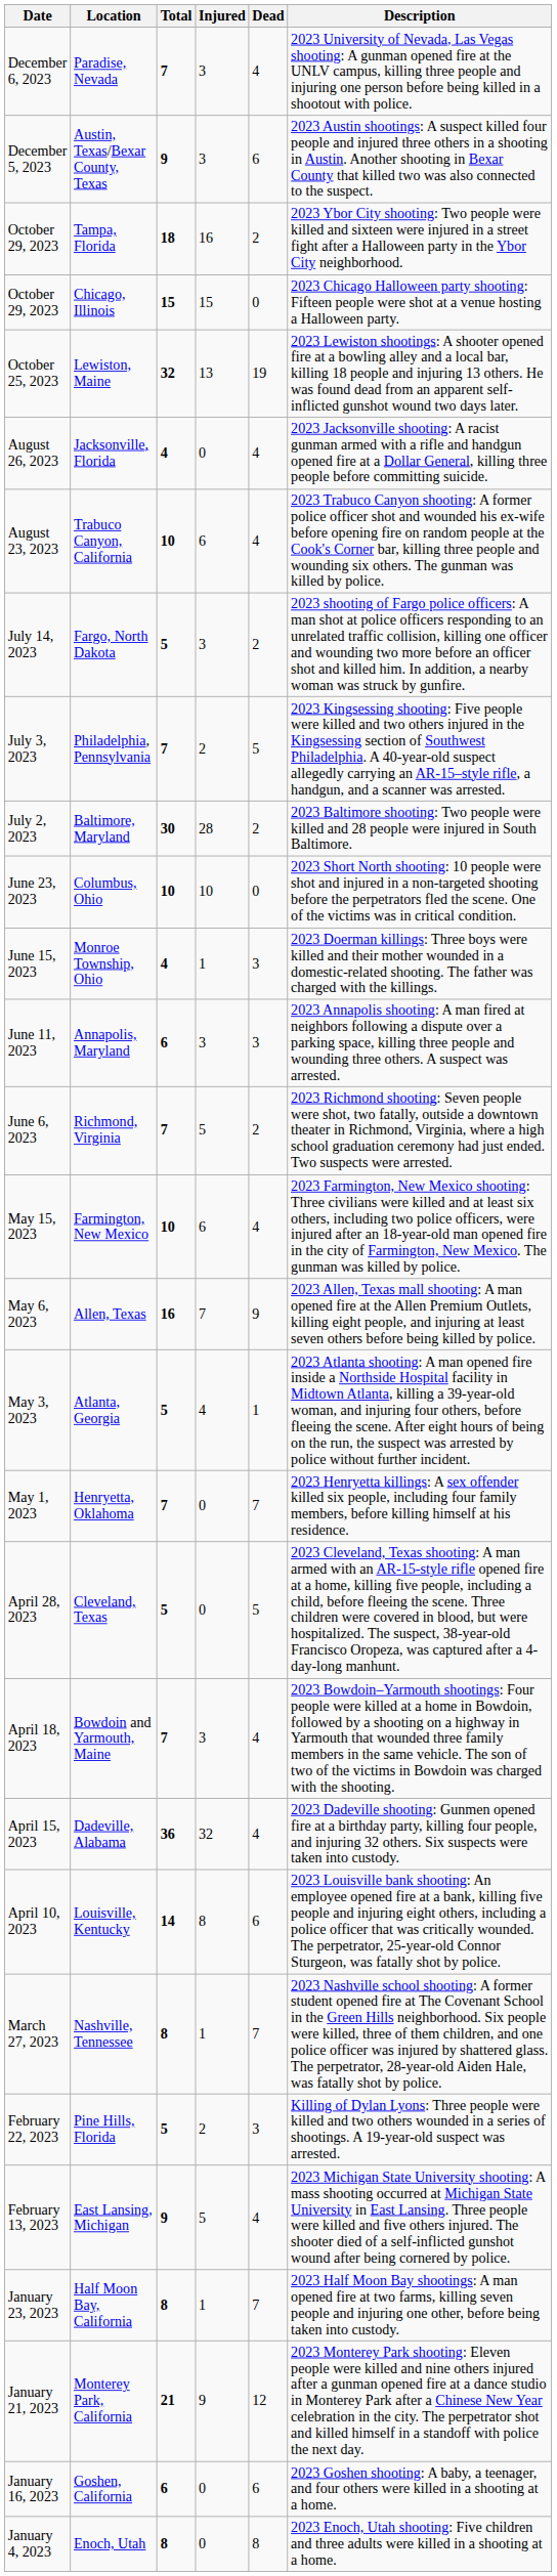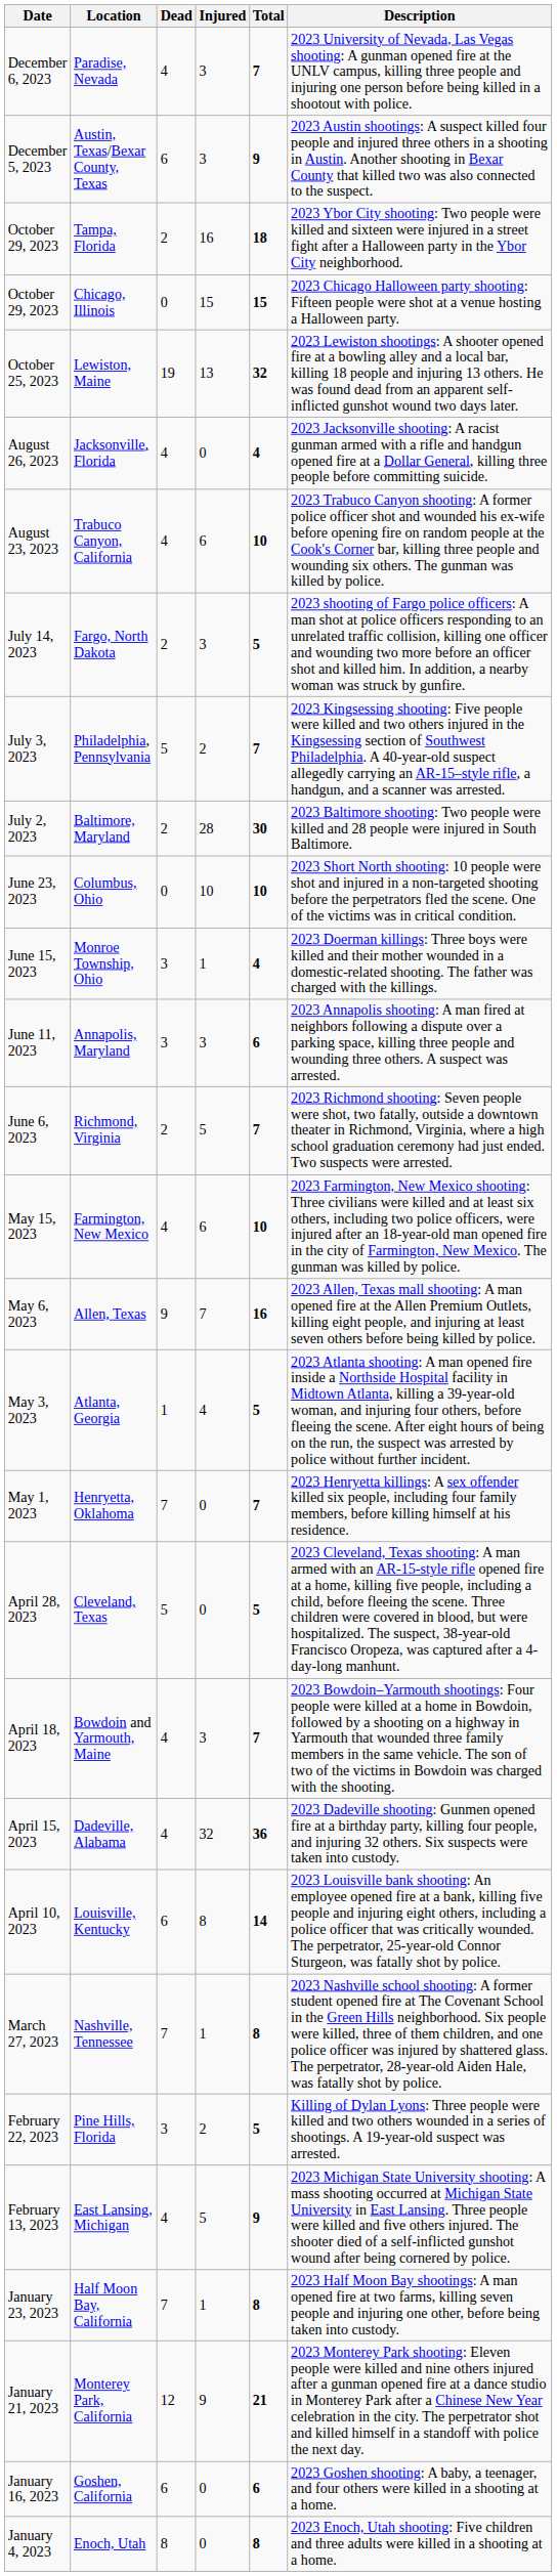columns swapped: Dead <-> Total
